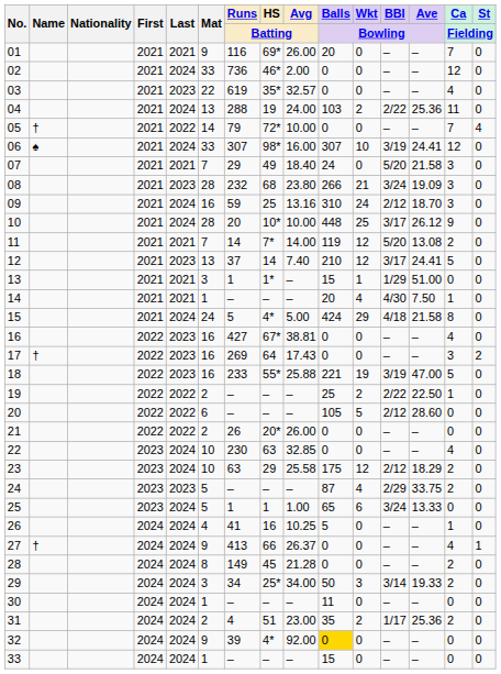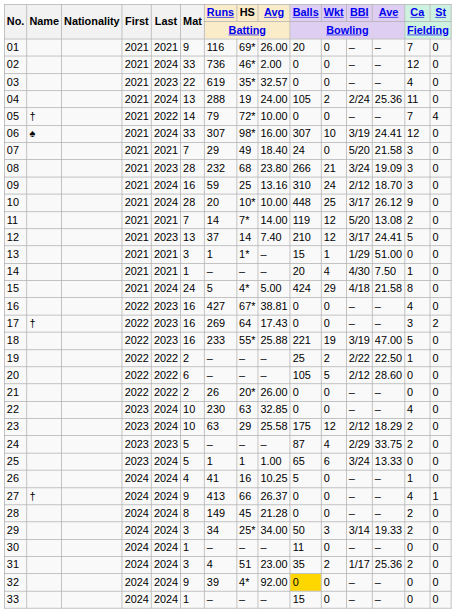04 | Balls / Bowling: 103 -> 105
04 | BBI / Bowling: 2/22 -> 2/24
31 | Mat: 2 -> 3
